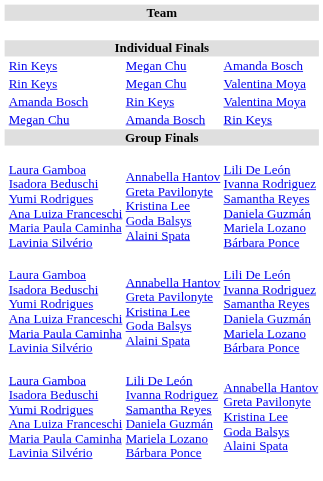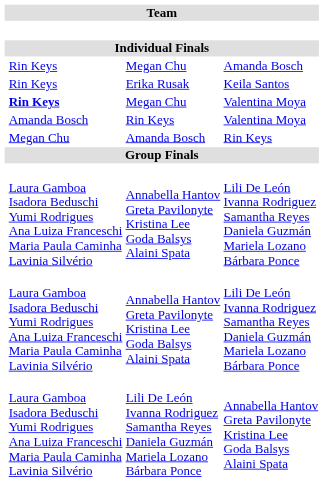+ row: Rin Keys | Erika Rusak | Keila Santos
Megan Chu / Valentina Moya | column 2: normal -> bold
